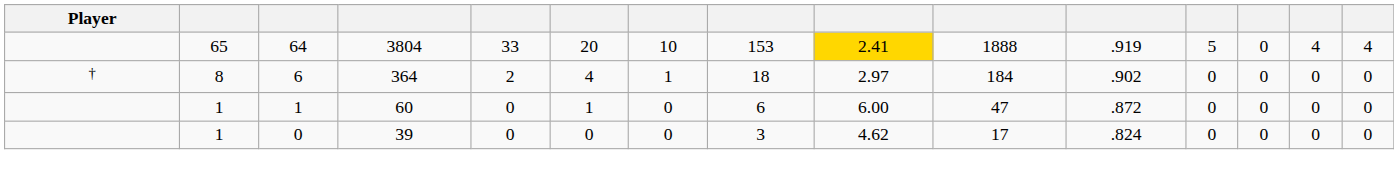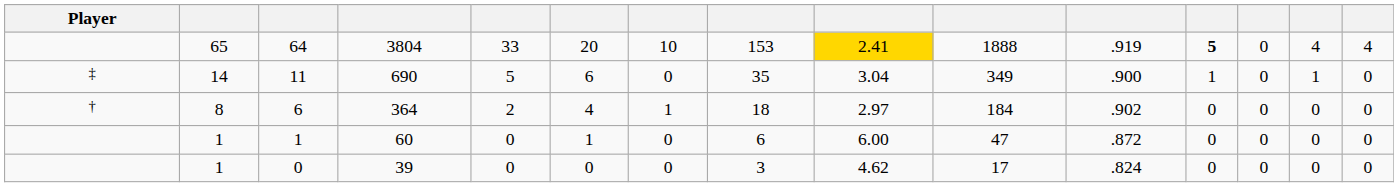64 | column 12: normal -> bold
+ row: ‡ | 14 | 11 | 690 | 5 | 6 | 0 | 35 | 3.04 | 349 | .900 | 1 | 0 | 1 | 0
